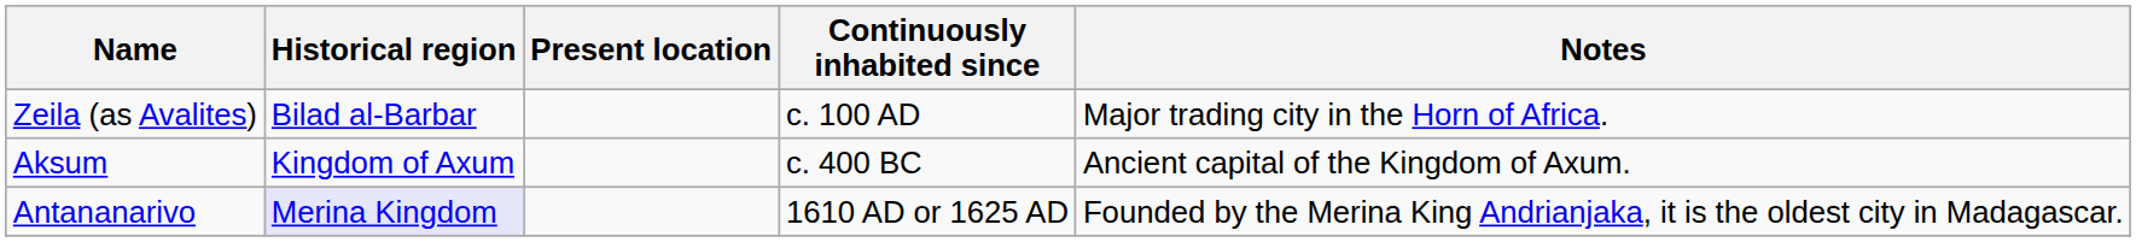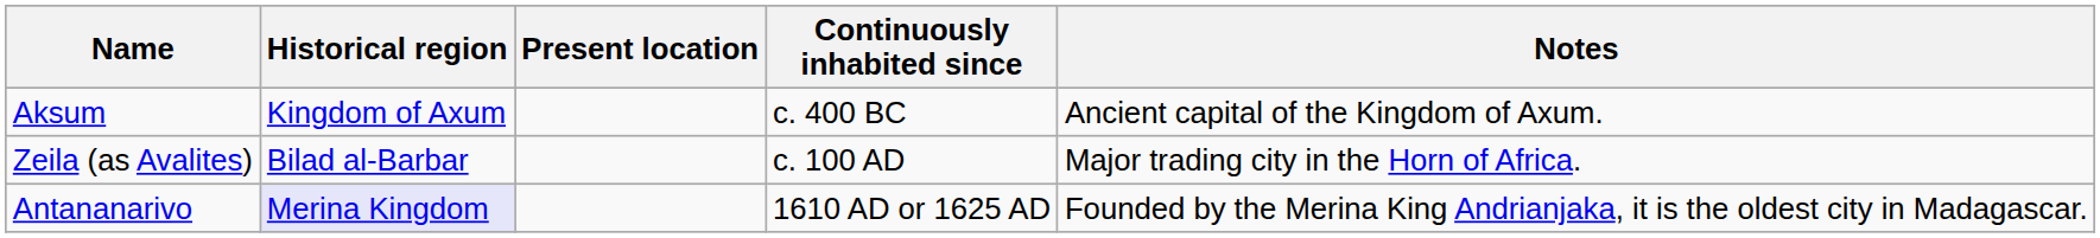rows swapped: Aksum <-> Zeila (as Avalites)
